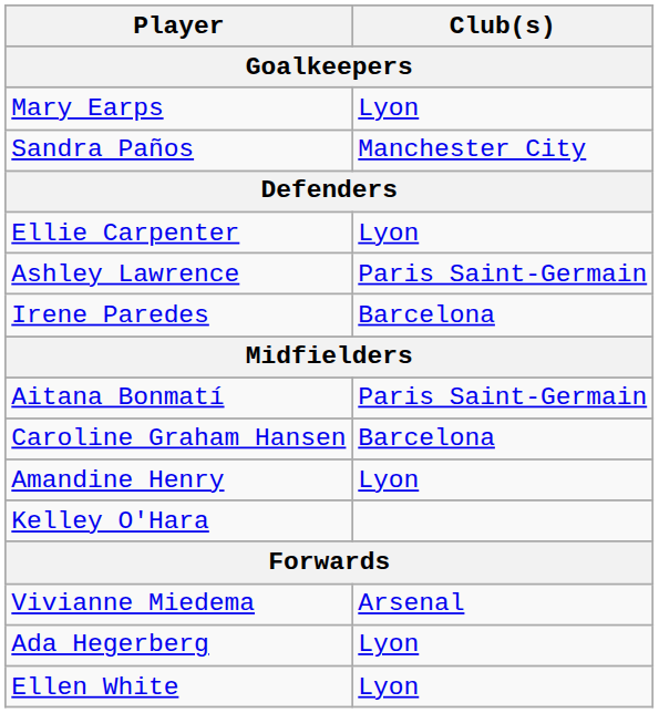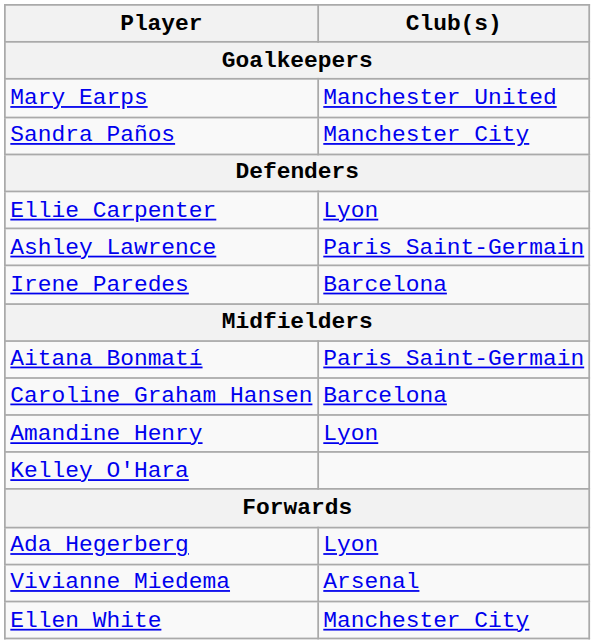Mary Earps | Club(s): Lyon -> Manchester United
rows swapped: Ada Hegerberg <-> Vivianne Miedema
Ellen White | Club(s): Lyon -> Manchester City
